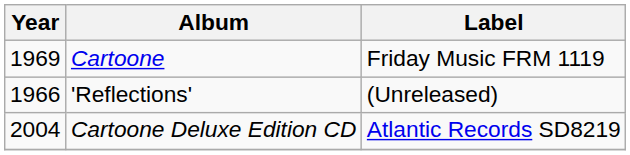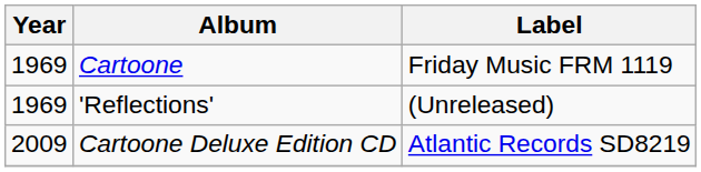'Reflections' | Year: 1966 -> 1969
Cartoone Deluxe Edition CD | Year: 2004 -> 2009
